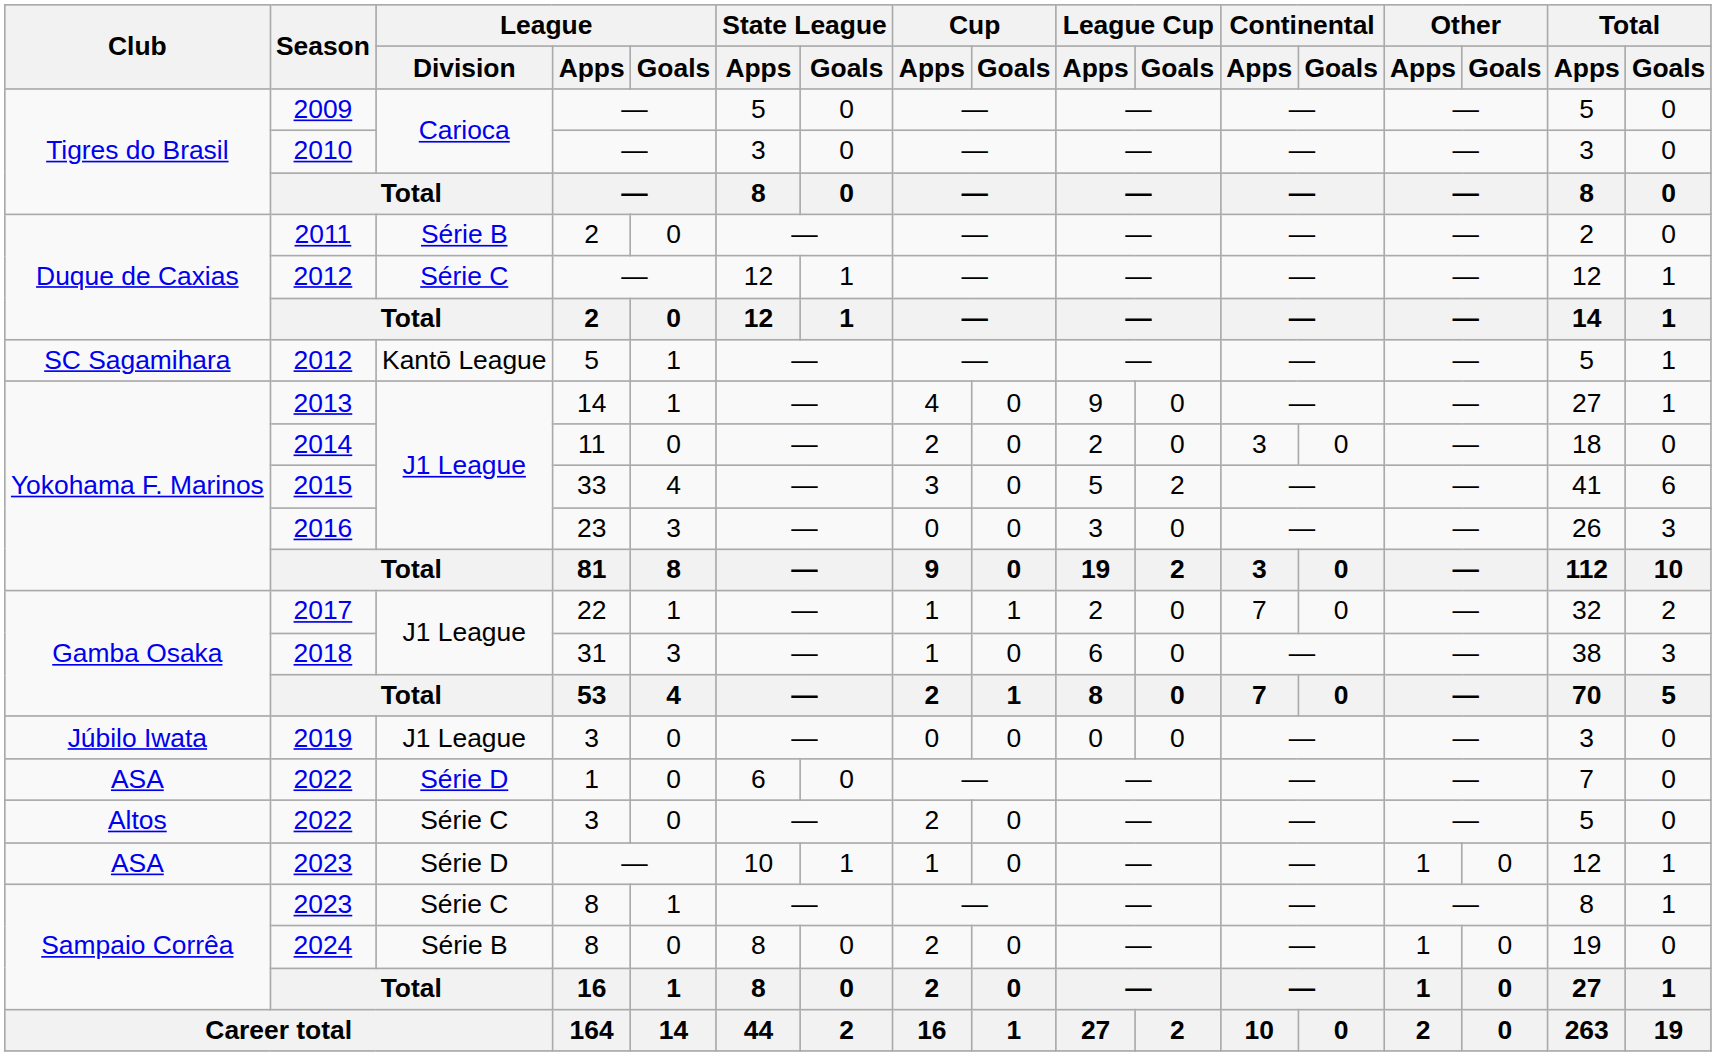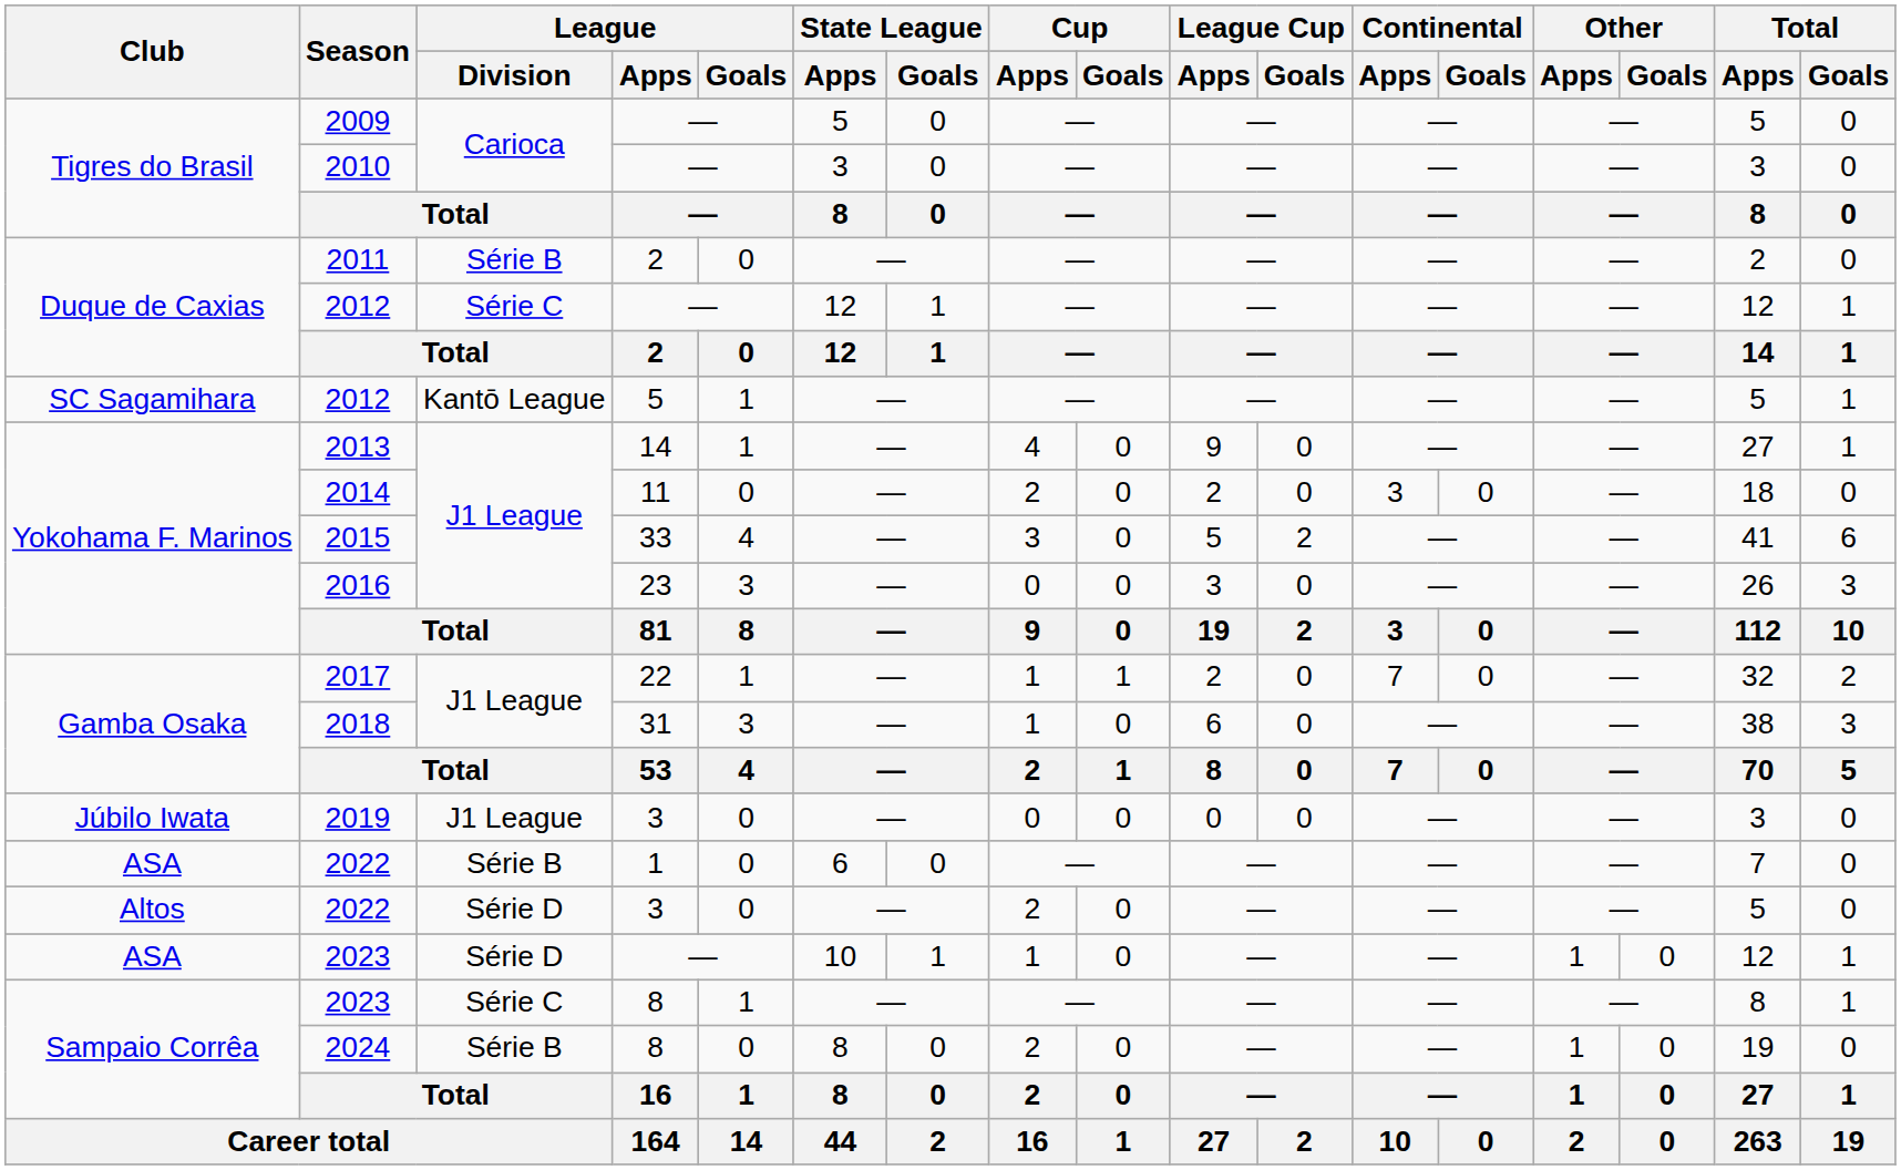2022 / 1 | League / Division: Série D -> Série B
2022 / 3 | League / Division: Série C -> Série D
